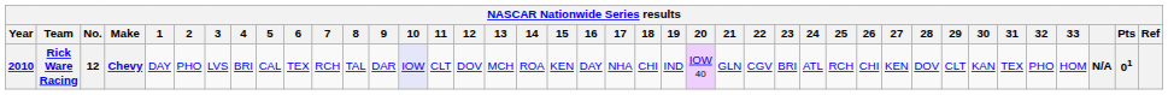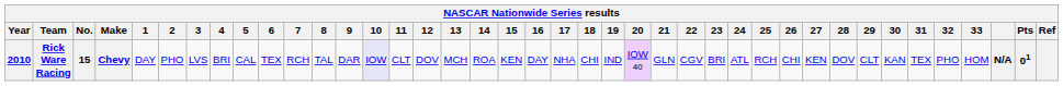Rick Ware Racing | No.: 12 -> 15
